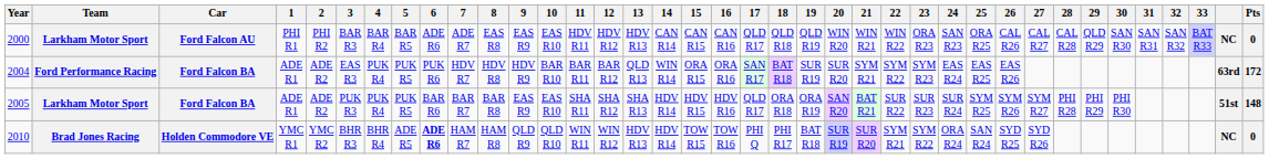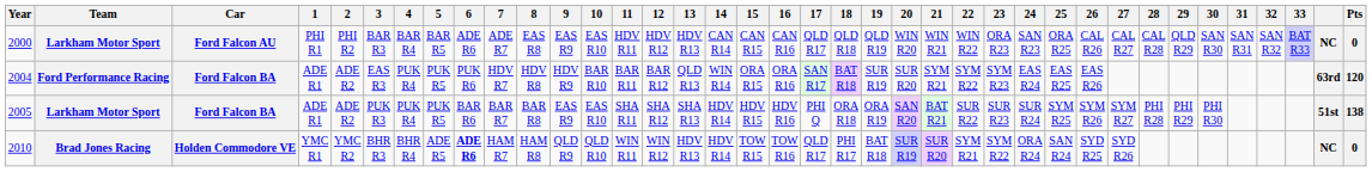2004 | Pts: 172 -> 120
2005 | 17: QLD R17 -> PHI Q
2005 | Pts: 148 -> 138
2010 | 17: PHI Q -> QLD R17
